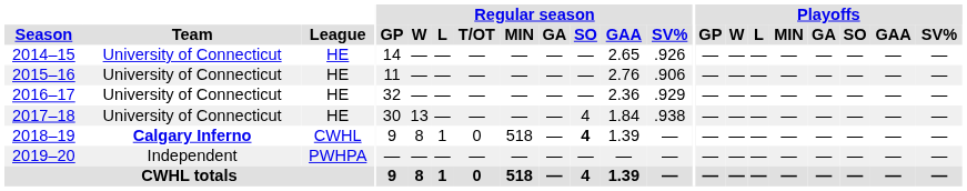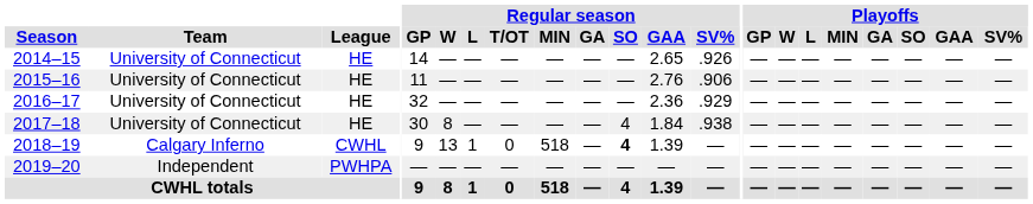2017–18 | Regular season / W: 13 -> 8
2018–19 | Team: bold -> normal
2018–19 | Regular season / W: 8 -> 13
